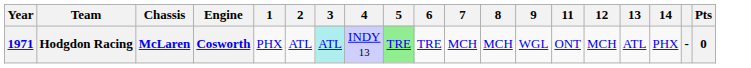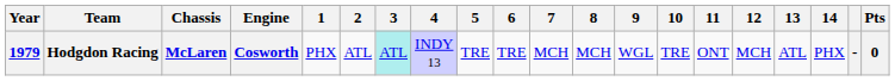+ column: 10 | TRE
Hodgdon Racing | Year: 1971 -> 1979
Hodgdon Racing | 5: lightgreen background -> no background
